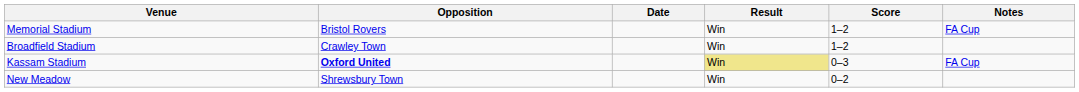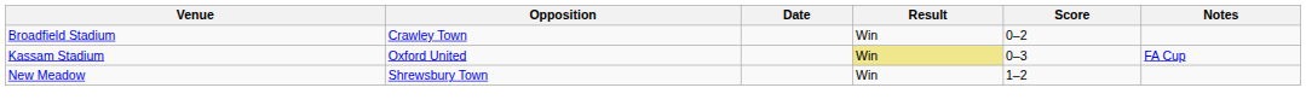- row: Memorial Stadium | Bristol Rovers | Win | 1–2 | FA Cup
Broadfield Stadium | Score: 1–2 -> 0–2
Kassam Stadium | Opposition: bold -> normal
New Meadow | Score: 0–2 -> 1–2
